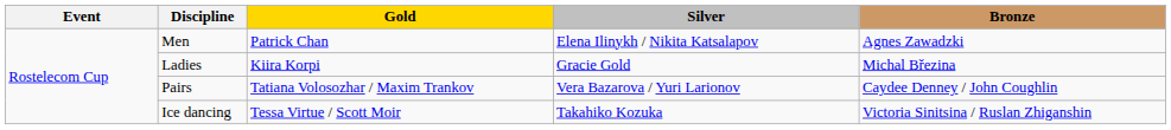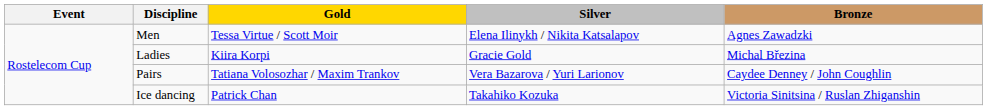Men | Gold: Patrick Chan -> Tessa Virtue / Scott Moir
Ice dancing | Gold: Tessa Virtue / Scott Moir -> Patrick Chan
